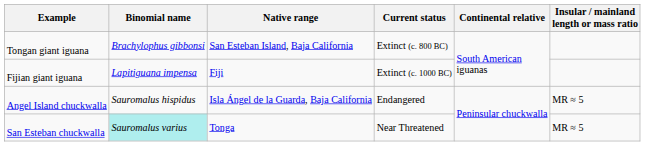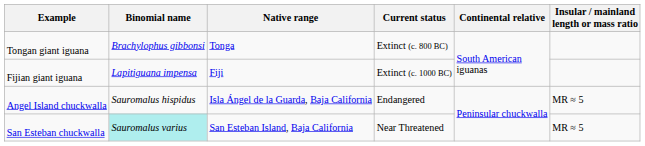Tongan giant iguana | Native range: San Esteban Island, Baja California -> Tonga
San Esteban chuckwalla | Native range: Tonga -> San Esteban Island, Baja California
